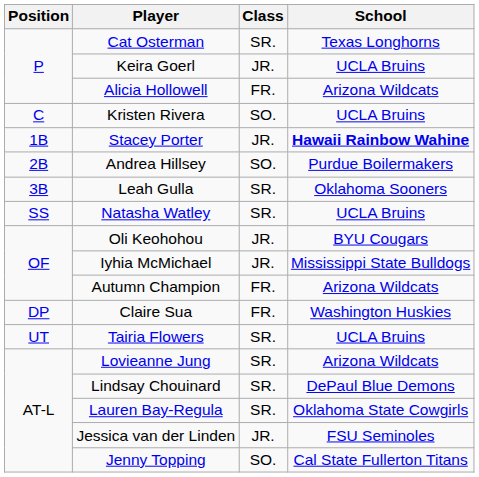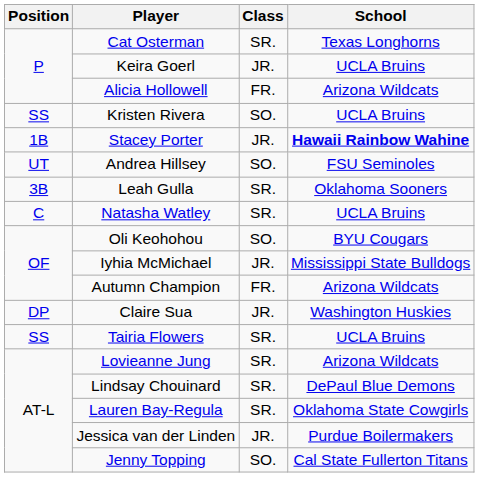Kristen Rivera | Position: C -> SS
Andrea Hillsey | Position: 2B -> UT
Andrea Hillsey | School: Purdue Boilermakers -> FSU Seminoles
Natasha Watley | Position: SS -> C
Oli Keohohou | Class: JR. -> SO.
Claire Sua | Class: FR. -> JR.
Tairia Flowers | Position: UT -> SS
Jessica van der Linden | School: FSU Seminoles -> Purdue Boilermakers
